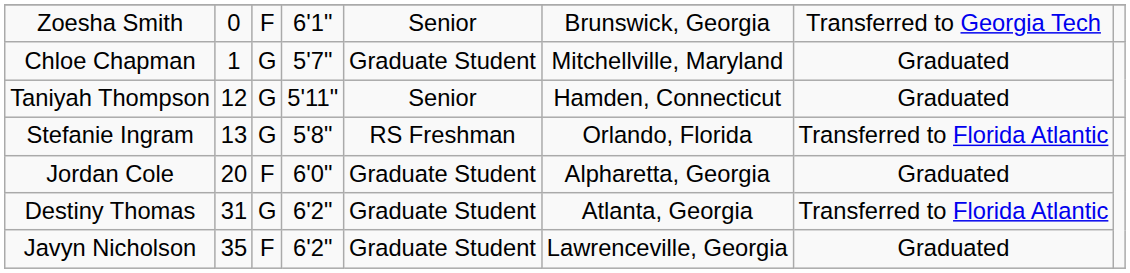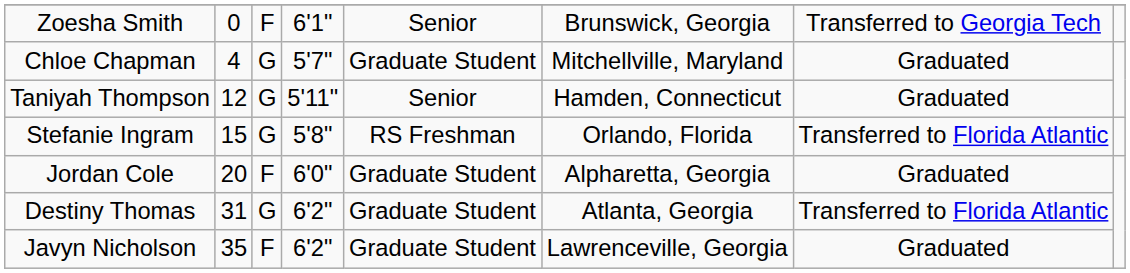Chloe Chapman | column 2: 1 -> 4
Stefanie Ingram | column 2: 13 -> 15
